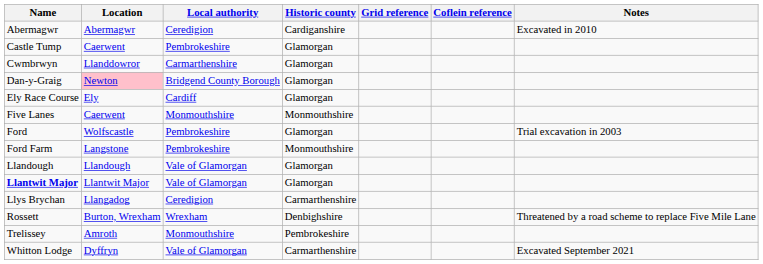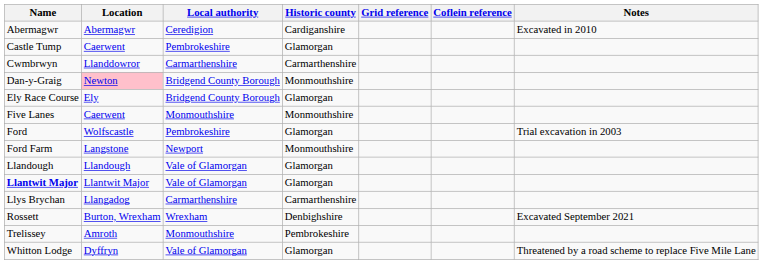Cwmbrwyn | Historic county: Glamorgan -> Carmarthenshire
Dan-y-Graig | Historic county: Glamorgan -> Monmouthshire
Ely Race Course | Local authority: Cardiff -> Bridgend County Borough
Ford Farm | Local authority: Pembrokeshire -> Newport
Llys Brychan | Local authority: Ceredigion -> Carmarthenshire
Rossett | Notes: Threatened by a road scheme to replace Five Mile Lane -> Excavated September 2021
Whitton Lodge | Historic county: Carmarthenshire -> Glamorgan
Whitton Lodge | Notes: Excavated September 2021 -> Threatened by a road scheme to replace Five Mile Lane
